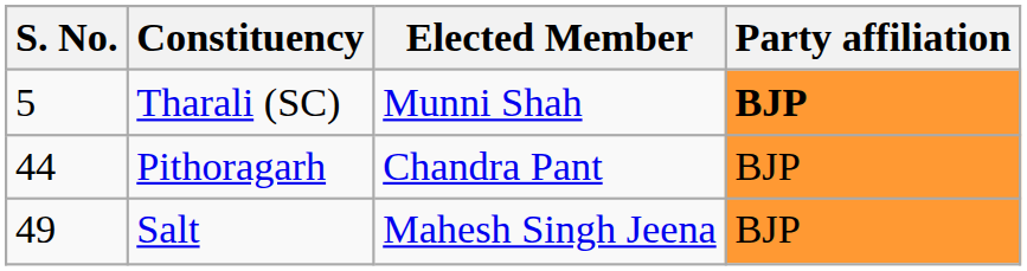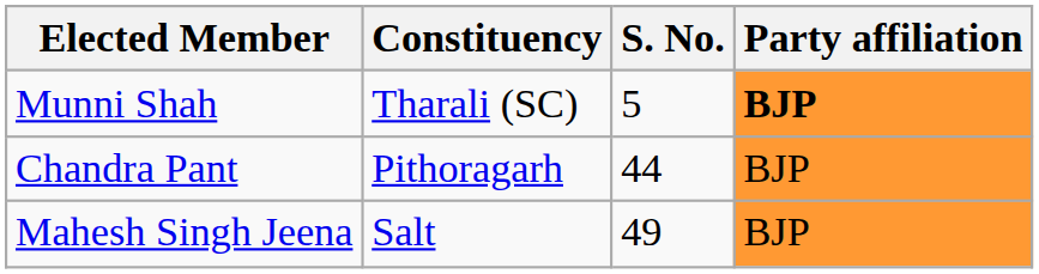columns swapped: S. No. <-> Elected Member
